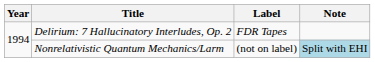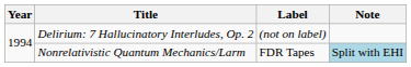Delirium: 7 Hallucinatory Interludes, Op. 2 | Label: FDR Tapes -> (not on label)
Nonrelativistic Quantum Mechanics/Larm | Label: (not on label) -> FDR Tapes
